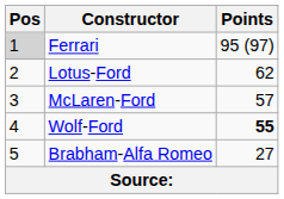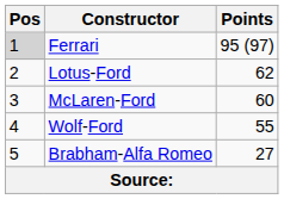McLaren-Ford | Points: 57 -> 60
Wolf-Ford | Points: bold -> normal
